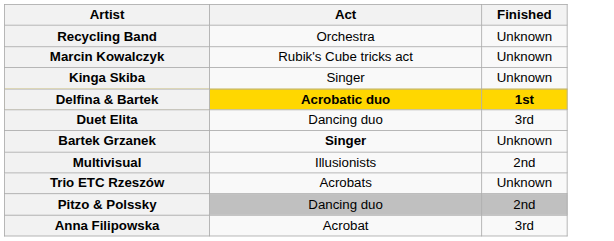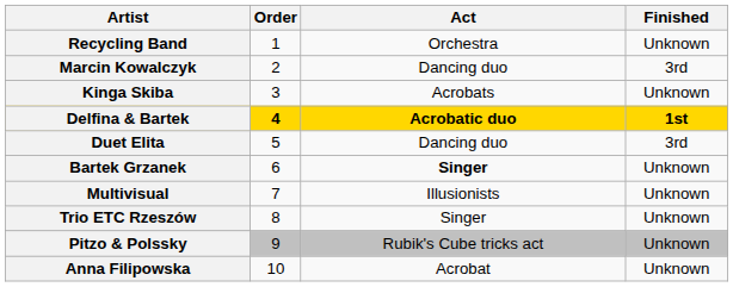+ column: Order | 1 | 2 | 3 | 4 | 5 | 6 | 7 | 8 | 9 | 10
Marcin Kowalczyk | Act: Rubik's Cube tricks act -> Dancing duo
Marcin Kowalczyk | Finished: Unknown -> 3rd
Kinga Skiba | Act: Singer -> Acrobats
Multivisual | Finished: 2nd -> Unknown
Trio ETC Rzeszów | Act: Acrobats -> Singer
Pitzo & Polssky | Act: Dancing duo -> Rubik's Cube tricks act
Pitzo & Polssky | Finished: 2nd -> Unknown
Anna Filipowska | Finished: 3rd -> Unknown
